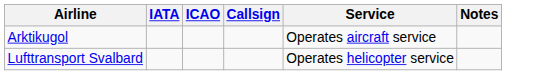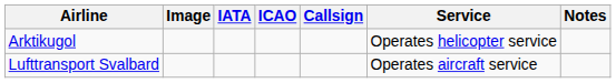+ column: Image
Arktikugol | Service: Operates aircraft service -> Operates helicopter service
Lufttransport Svalbard | Service: Operates helicopter service -> Operates aircraft service
